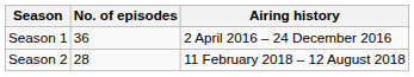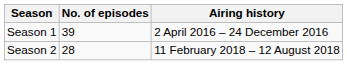Season 1 | No. of episodes: 36 -> 39
